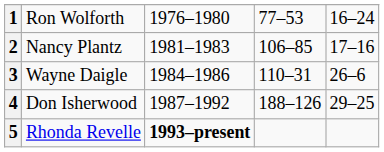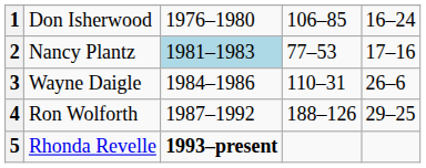1 | column 2: Ron Wolforth -> Don Isherwood
1 | column 4: 77–53 -> 106–85
2 | column 3: no background -> lightblue background
2 | column 4: 106–85 -> 77–53
4 | column 2: Don Isherwood -> Ron Wolforth
